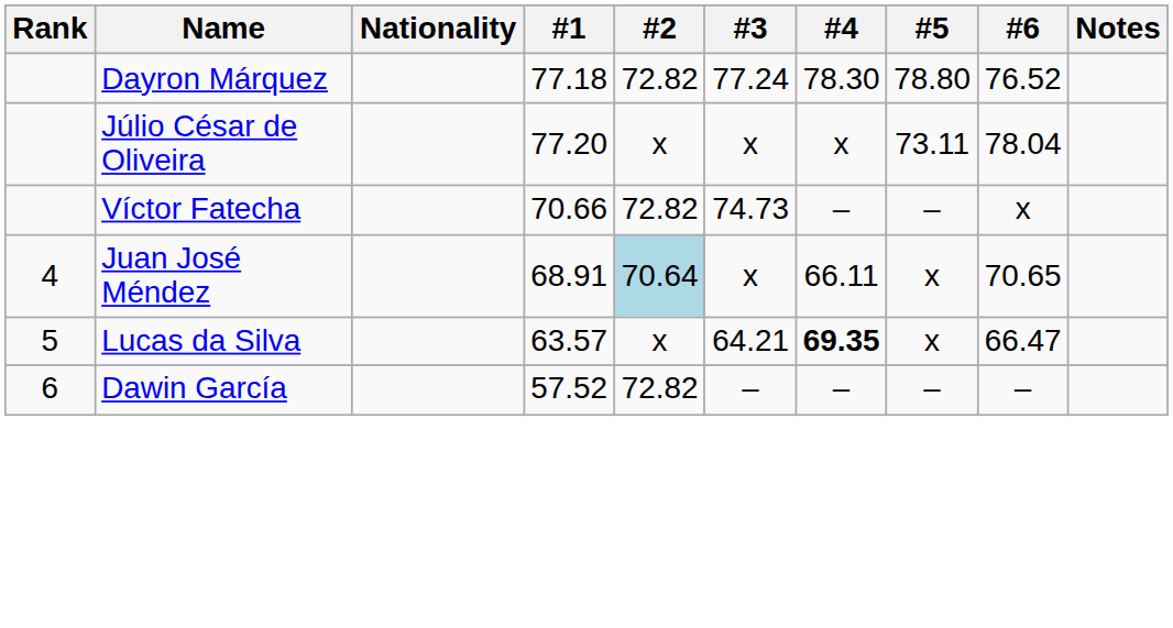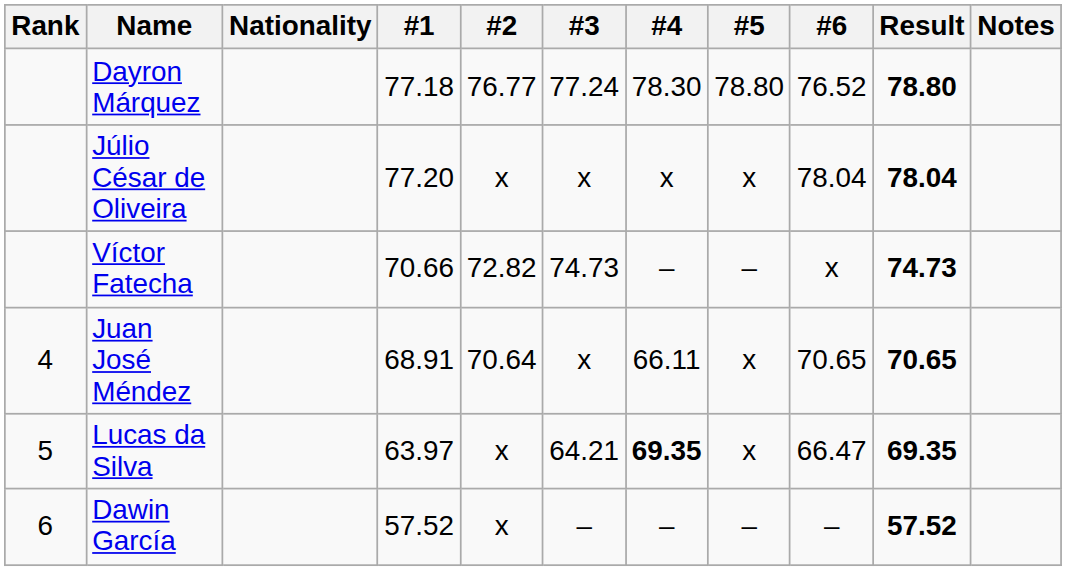+ column: Result | 78.80 | 78.04 | 74.73 | 70.65 | 69.35 | 57.52
Dayron Márquez | #2: 72.82 -> 76.77
Júlio César de Oliveira | #5: 73.11 -> x
Juan José Méndez | #2: lightblue background -> no background
Lucas da Silva | #1: 63.57 -> 63.97
Dawin García | #2: 72.82 -> x
